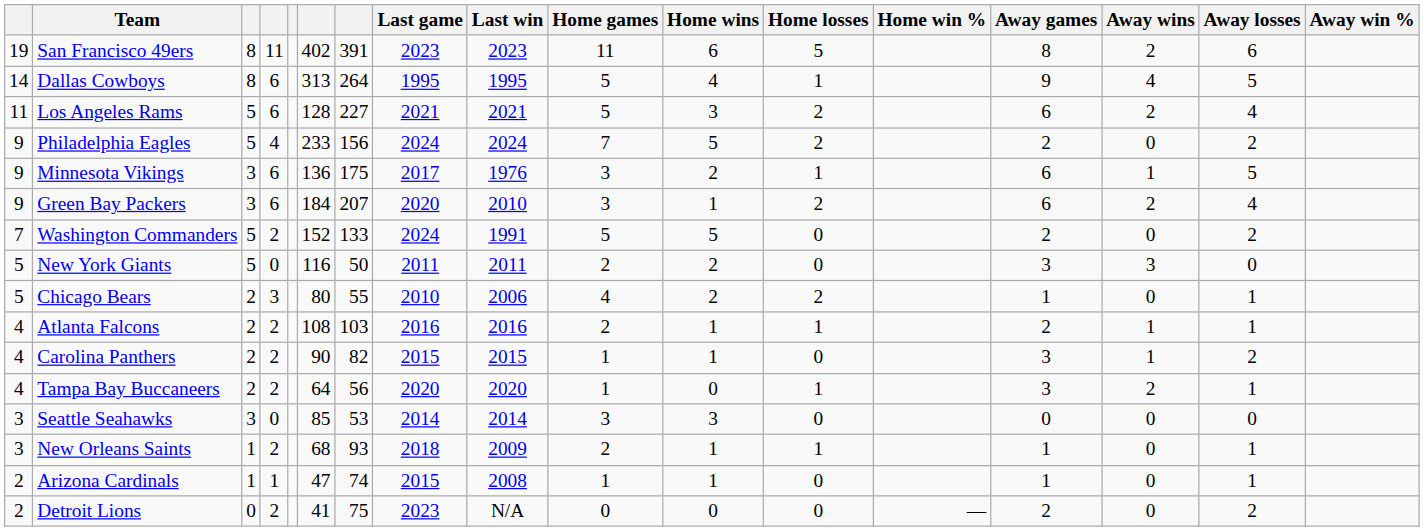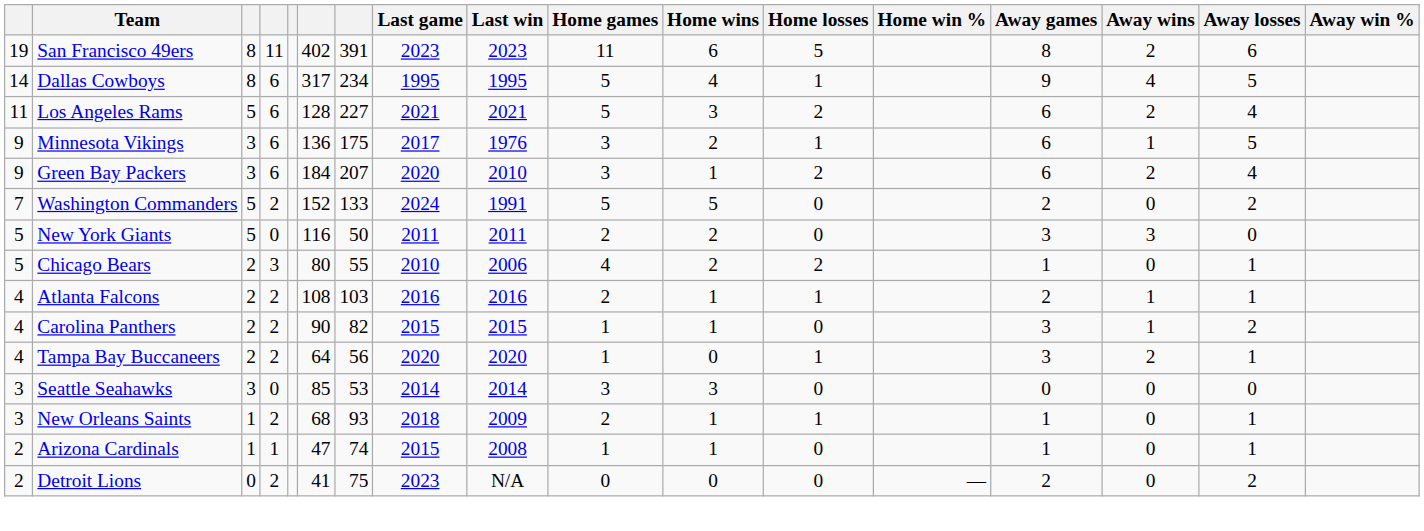Dallas Cowboys | column 6: 313 -> 317
Dallas Cowboys | column 7: 264 -> 234
- row: 9 | Philadelphia Eagles | 5 | 4 | 233 | 156 | 2024 | 2024 | 7 | 5 | 2 | 2 | 0 | 2
